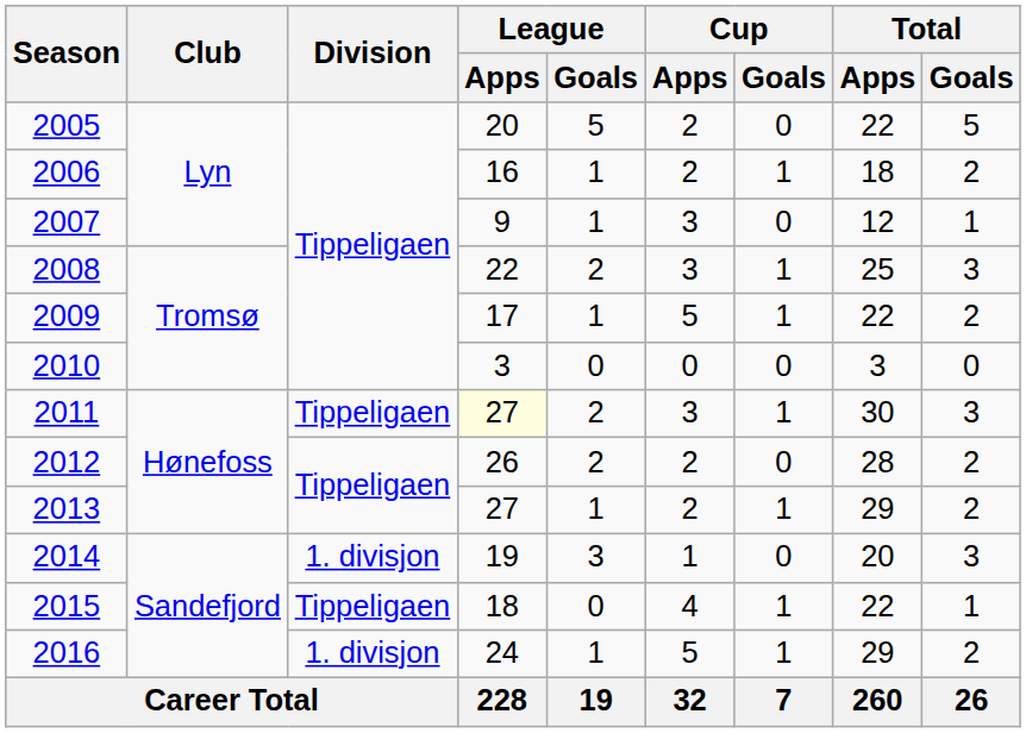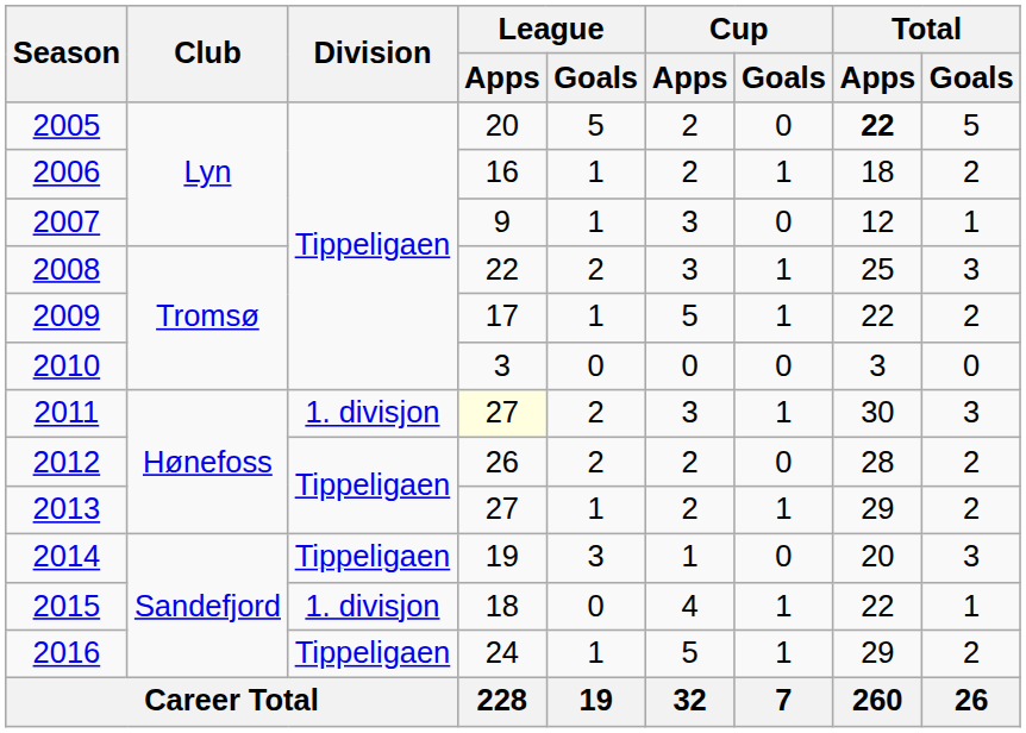2005 | Total / Apps: normal -> bold
2011 | Division: Tippeligaen -> 1. divisjon
2014 | Division: 1. divisjon -> Tippeligaen
2015 | Division: Tippeligaen -> 1. divisjon
2016 | Division: 1. divisjon -> Tippeligaen
